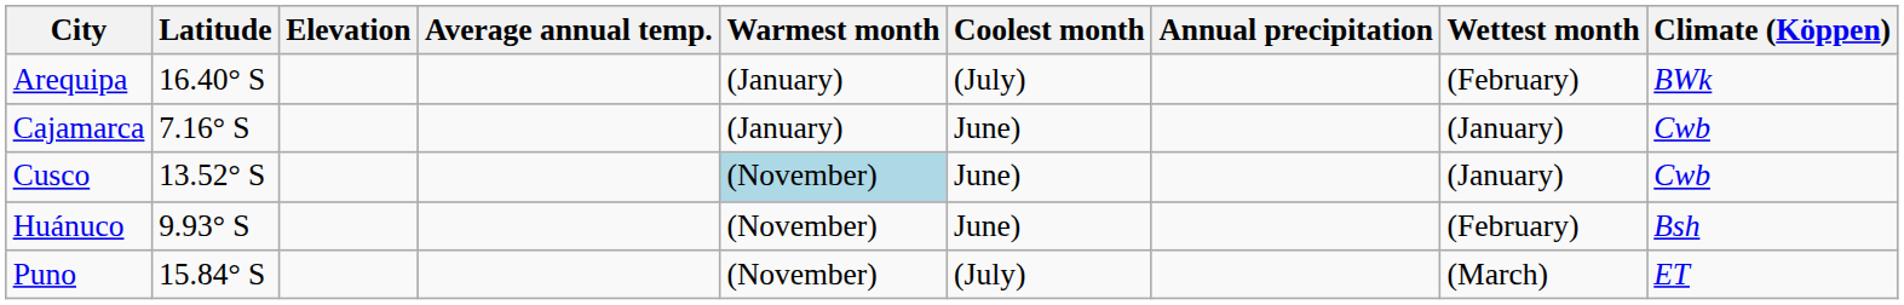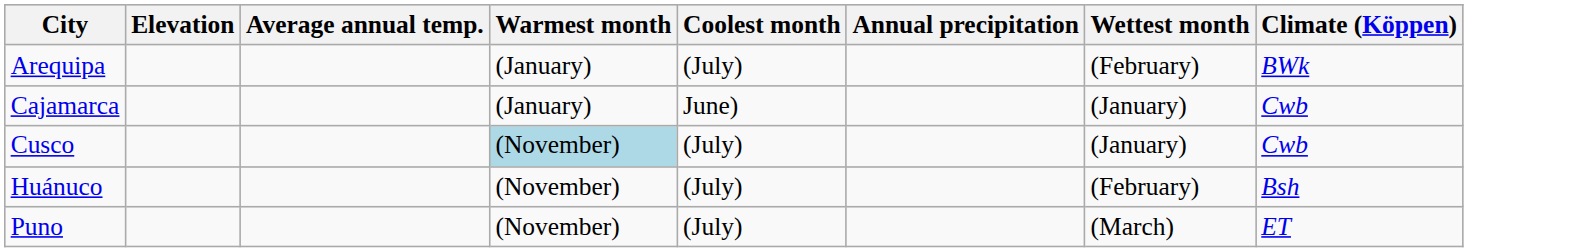- column: Latitude | 16.40° S | 7.16° S | 13.52° S | 9.93° S | 15.84° S
Cusco | Coolest month: June) -> (July)
Huánuco | Coolest month: June) -> (July)
